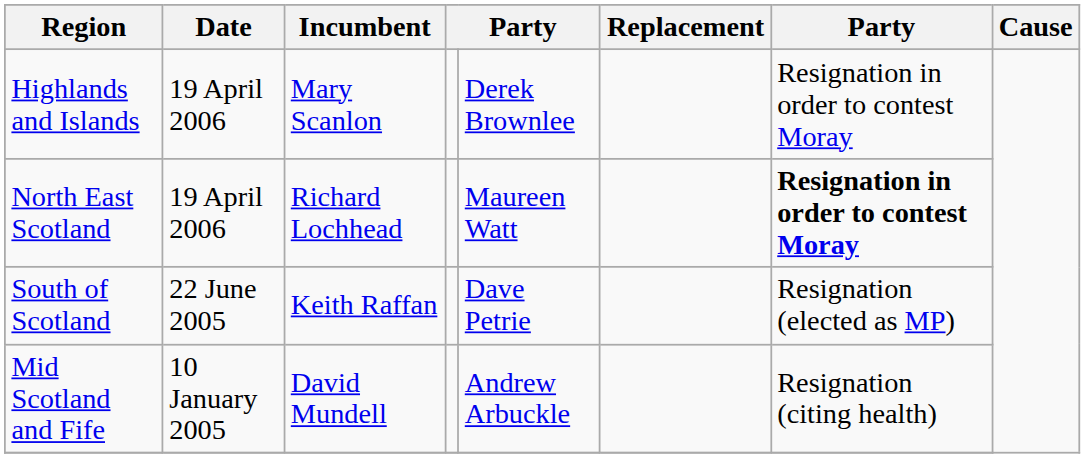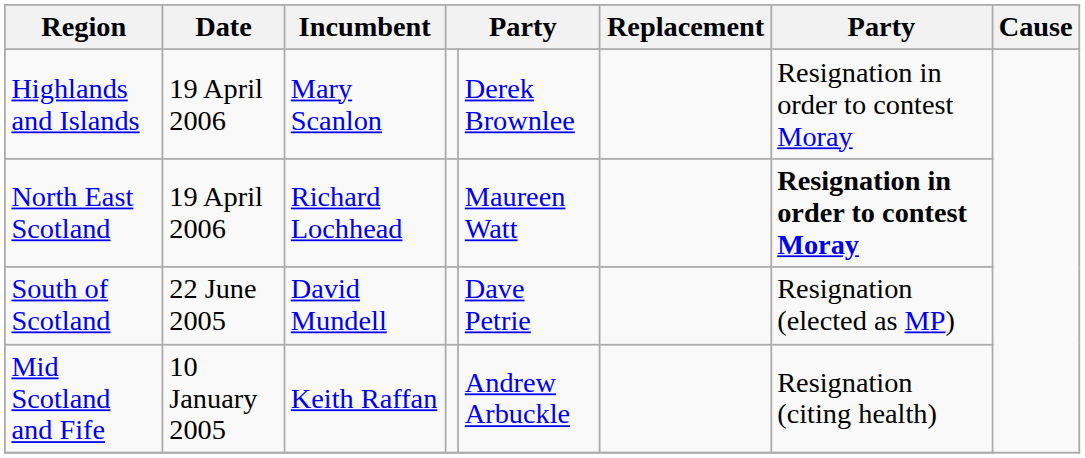South of Scotland | Incumbent: Keith Raffan -> David Mundell
Mid Scotland and Fife | Incumbent: David Mundell -> Keith Raffan
